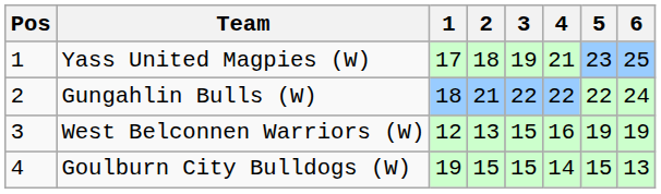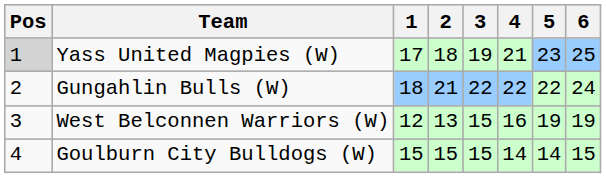Yass United Magpies (W) | Pos: no background -> lightgrey background
Goulburn City Bulldogs (W) | 1: 19 -> 15
Goulburn City Bulldogs (W) | 5: 15 -> 14
Goulburn City Bulldogs (W) | 6: 13 -> 15
